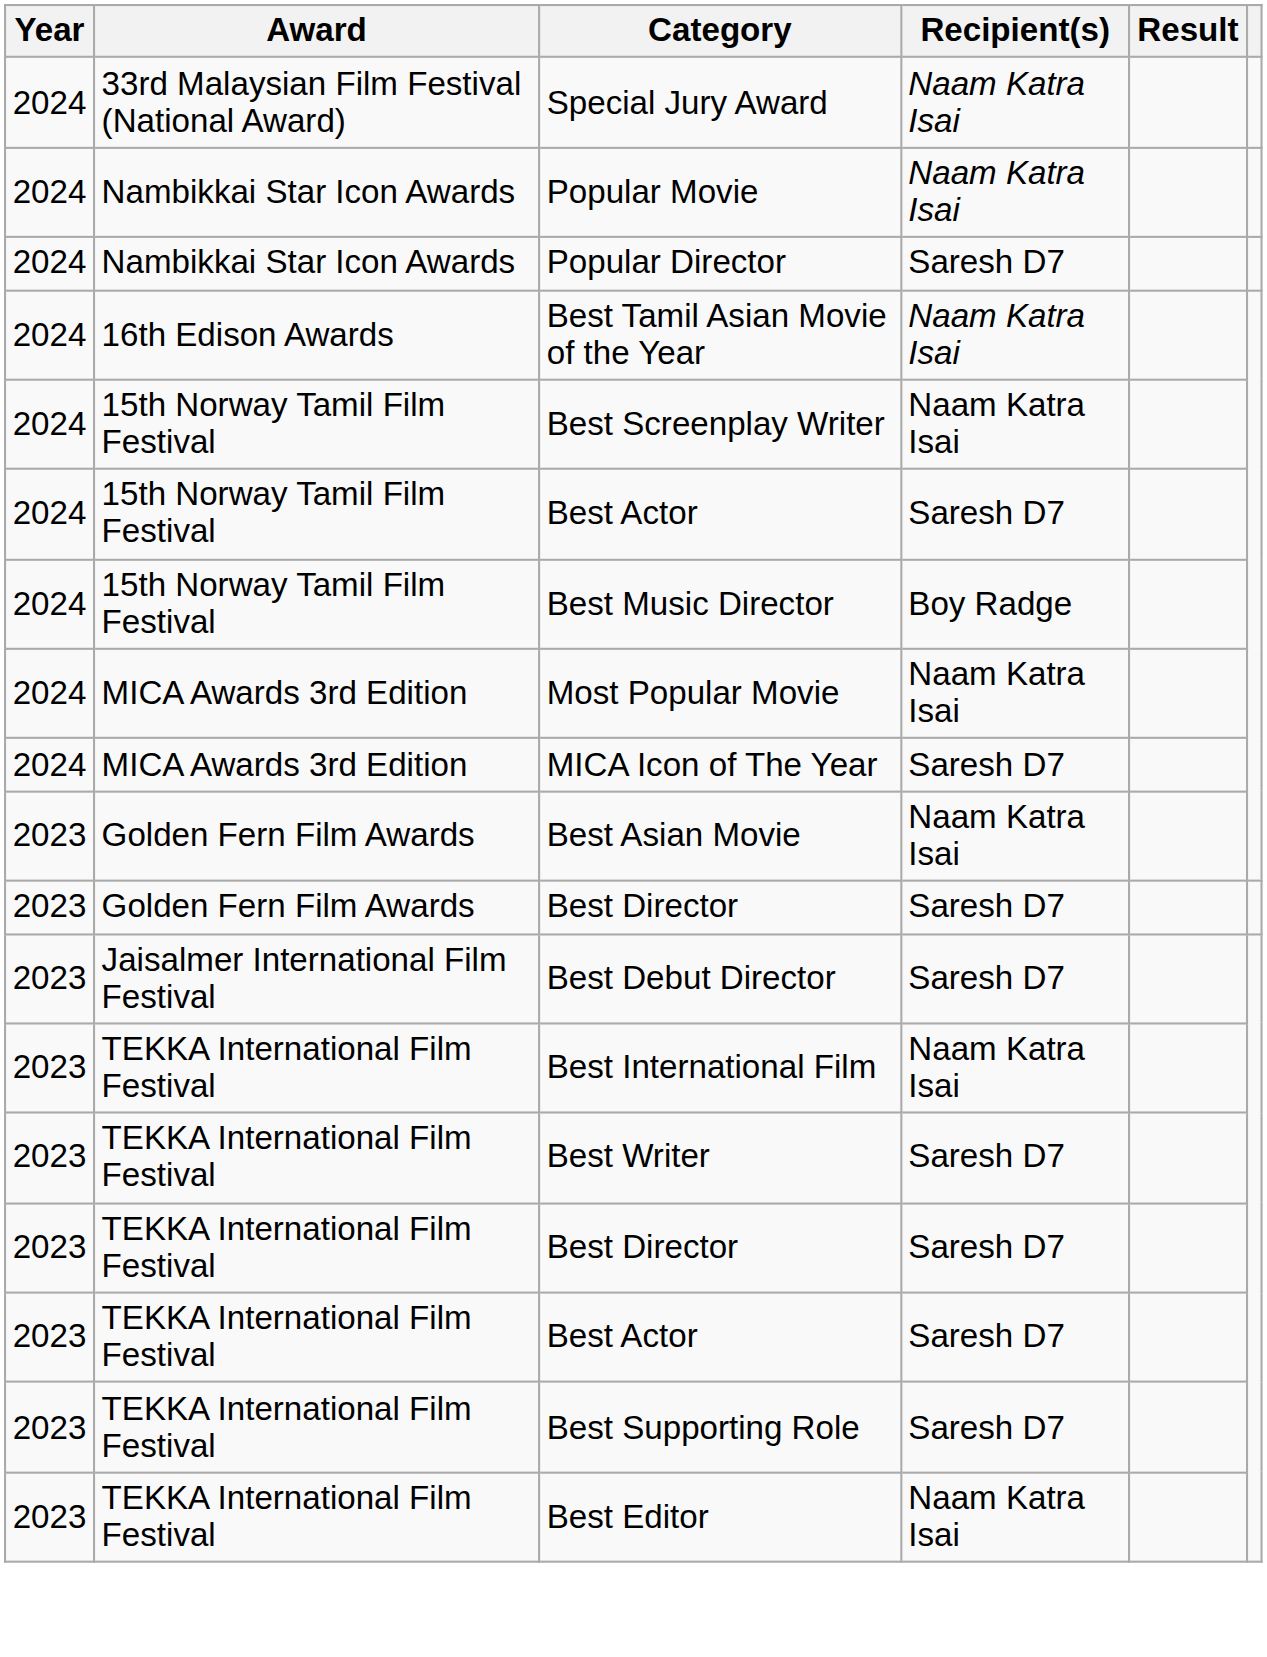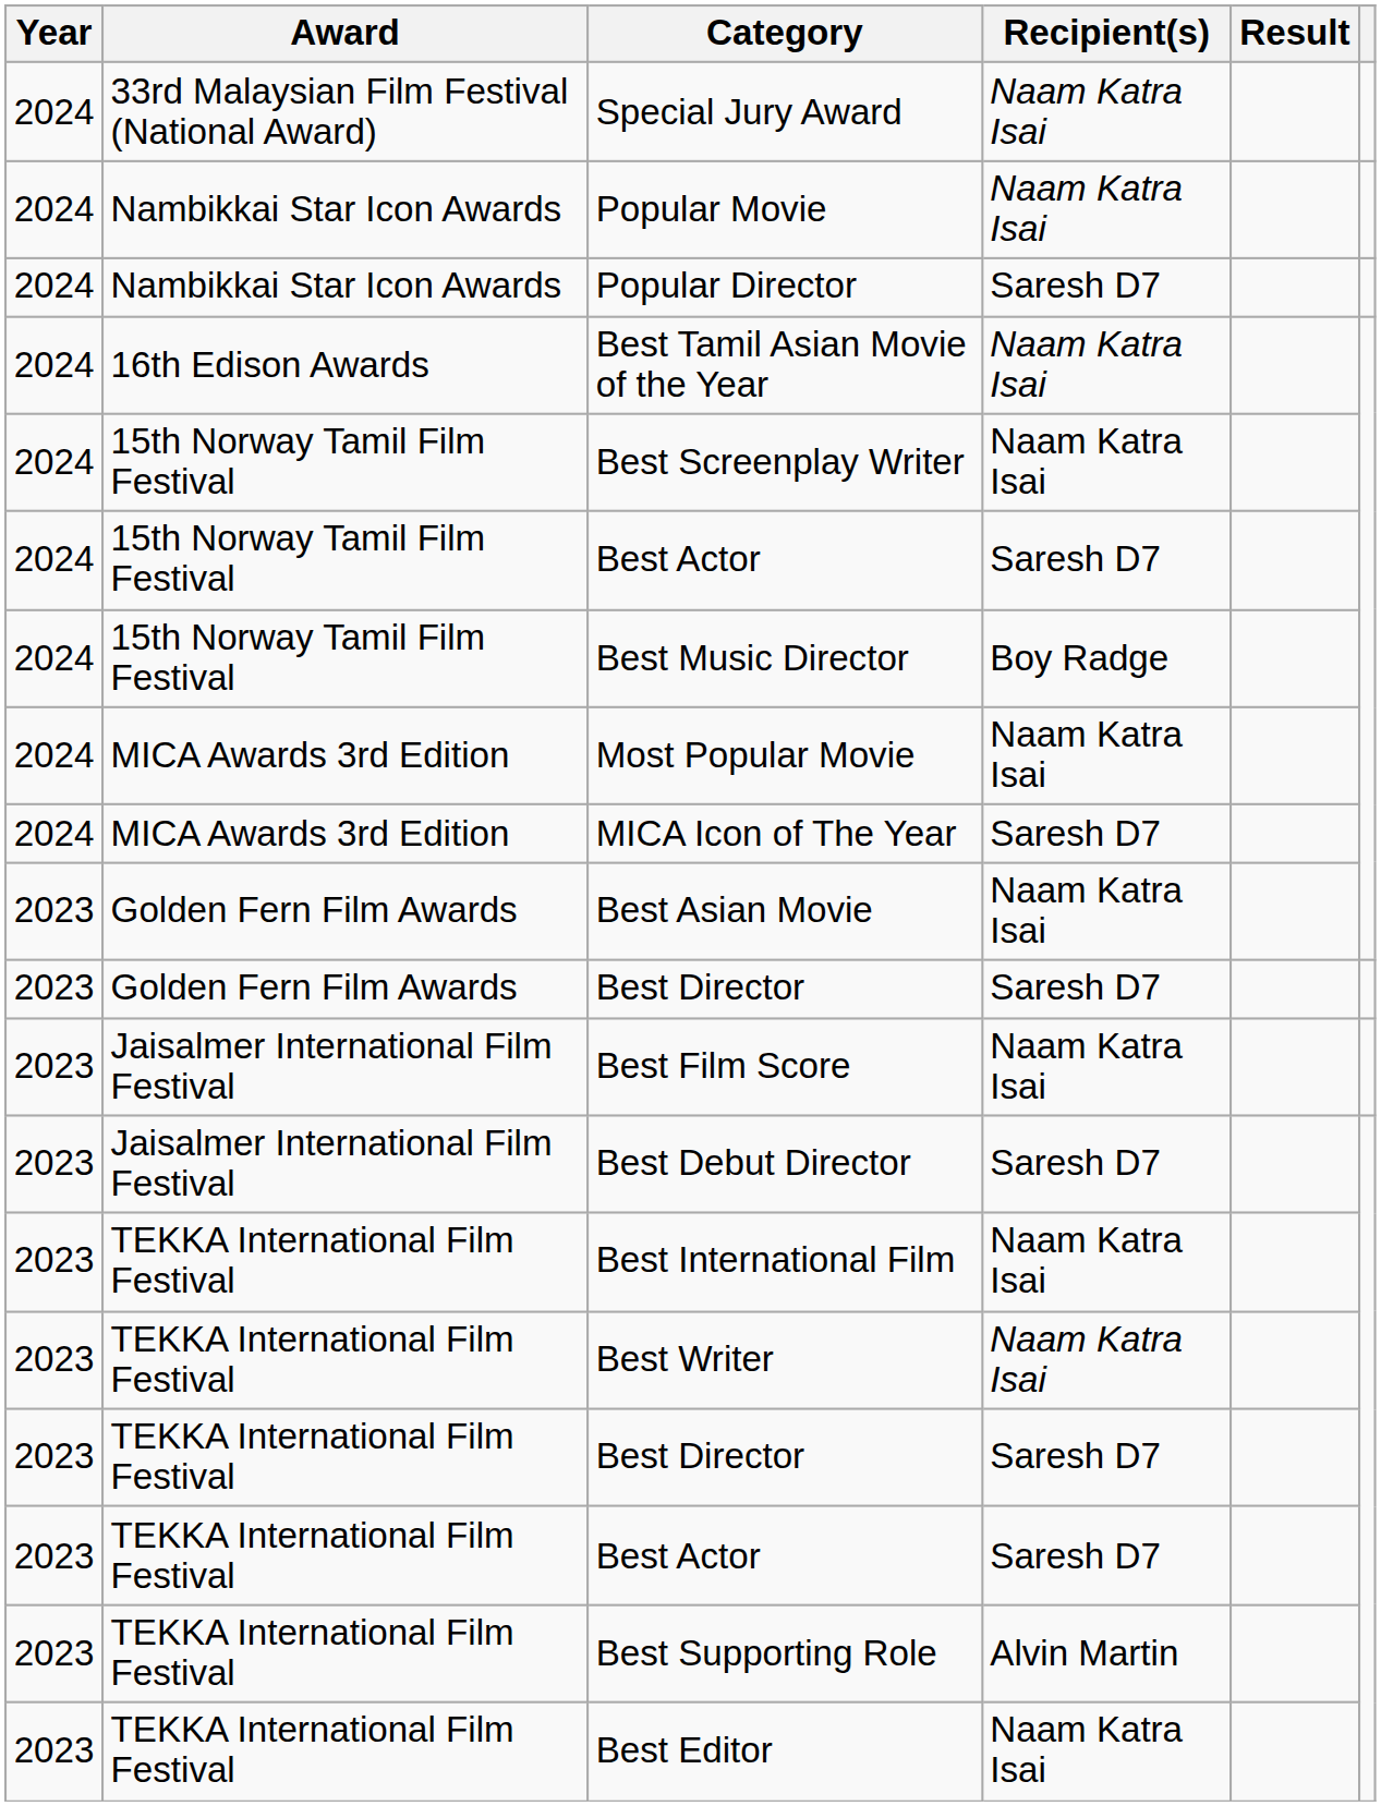+ row: 2023 | Jaisalmer International Film Festival | Best Film Score | Naam Katra Isai
Best Writer | Recipient(s): Saresh D7 -> Naam Katra Isai
Best Supporting Role | Recipient(s): Saresh D7 -> Alvin Martin
